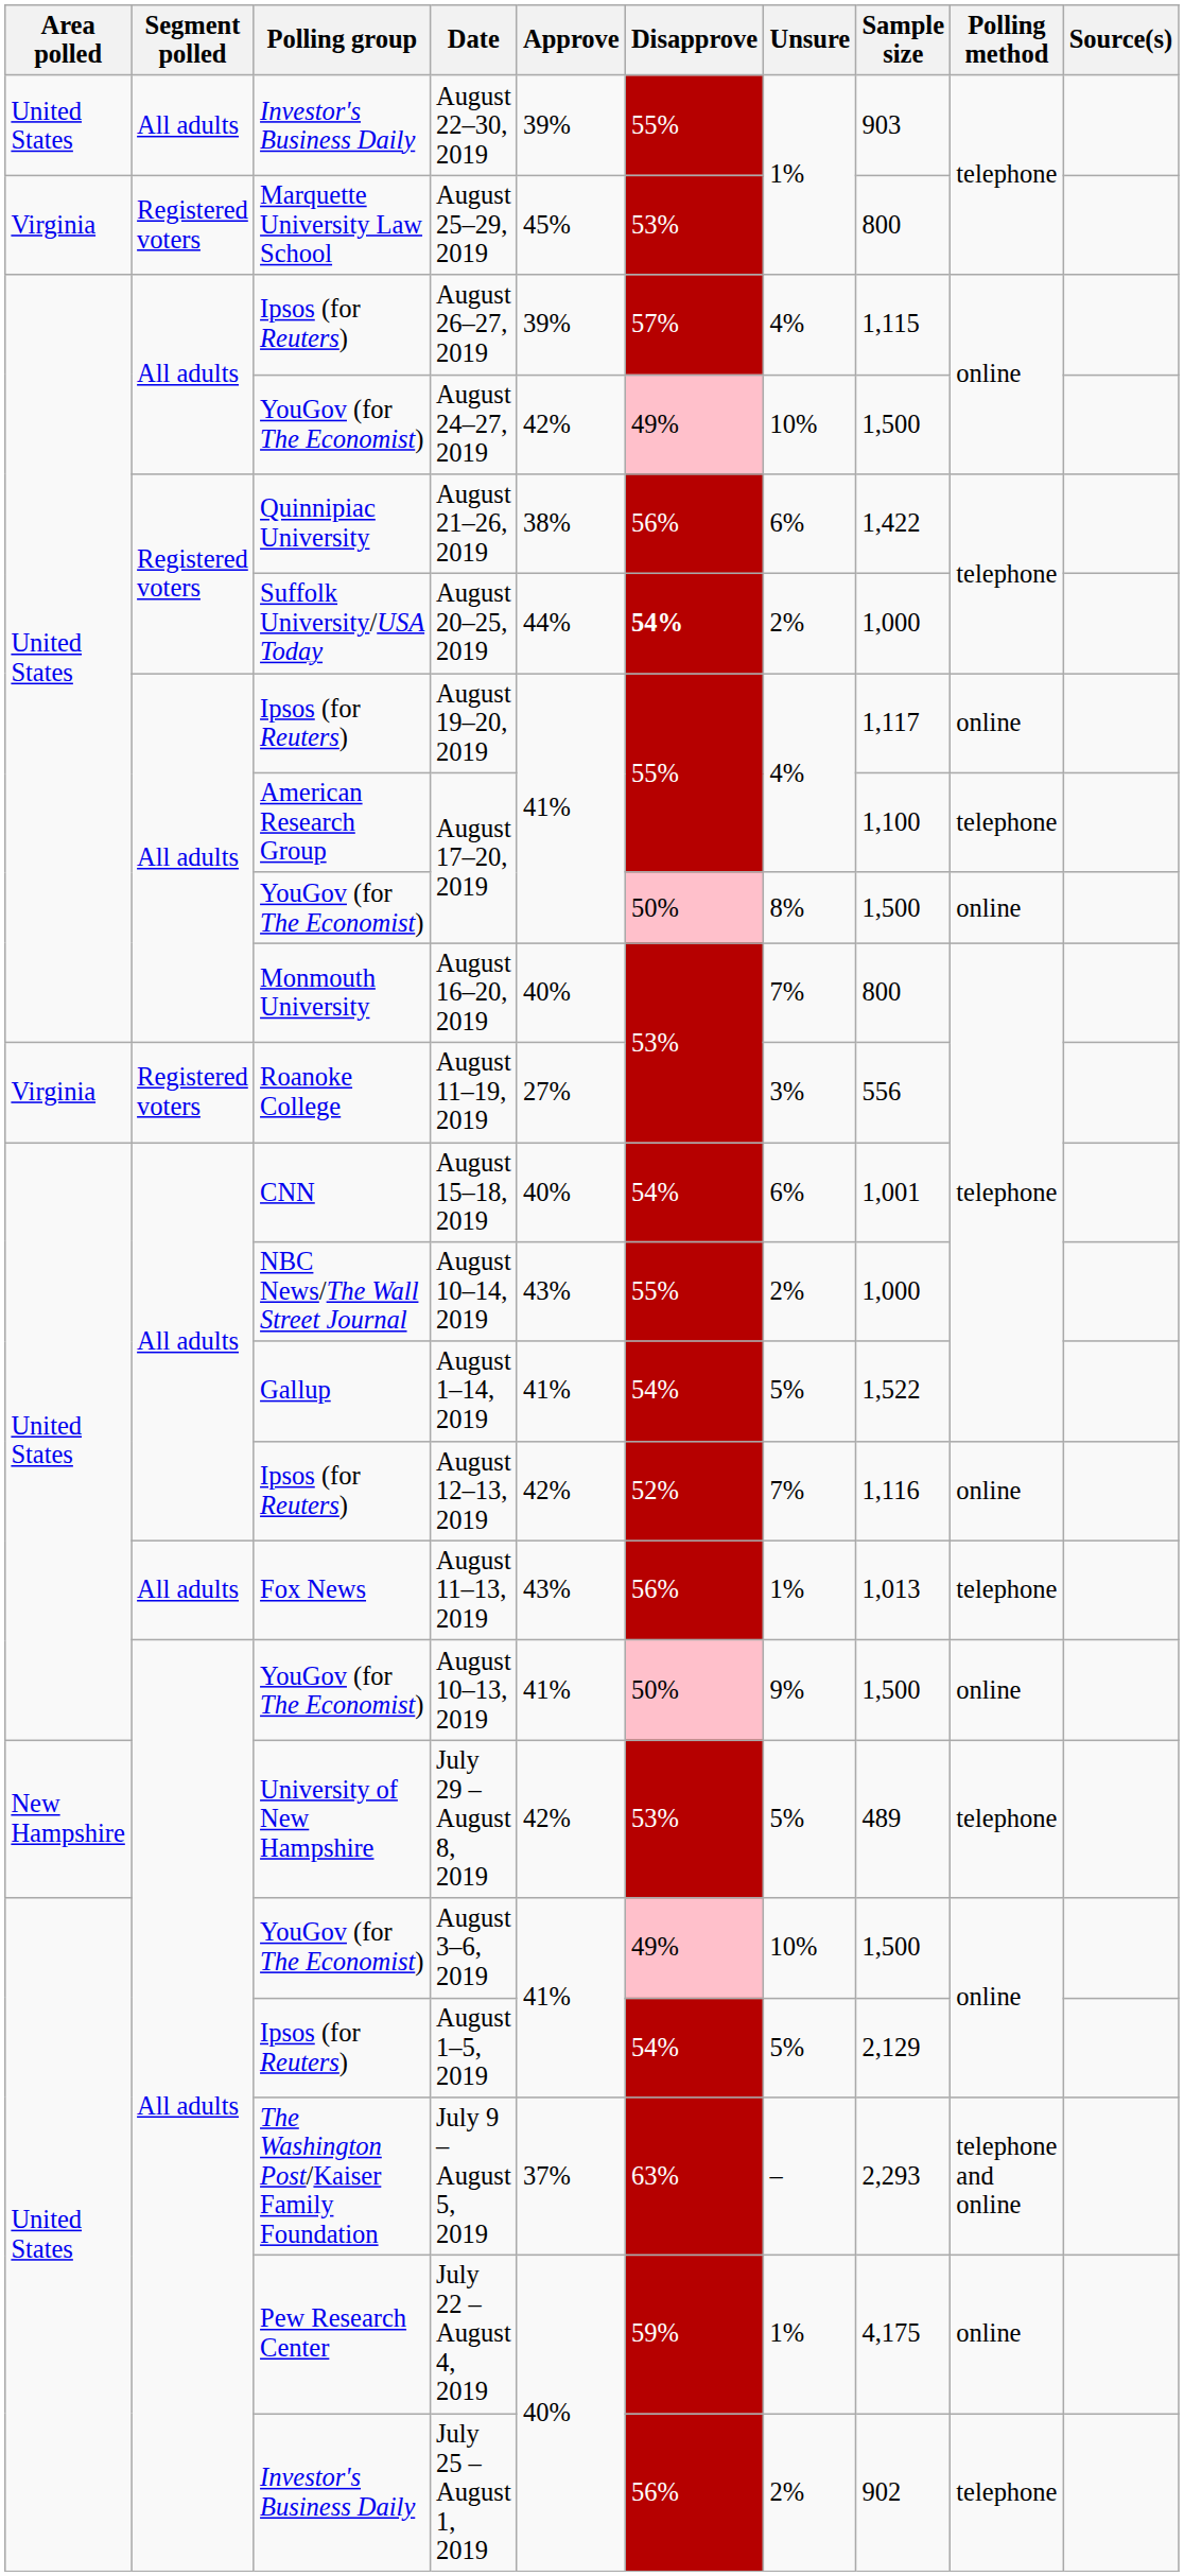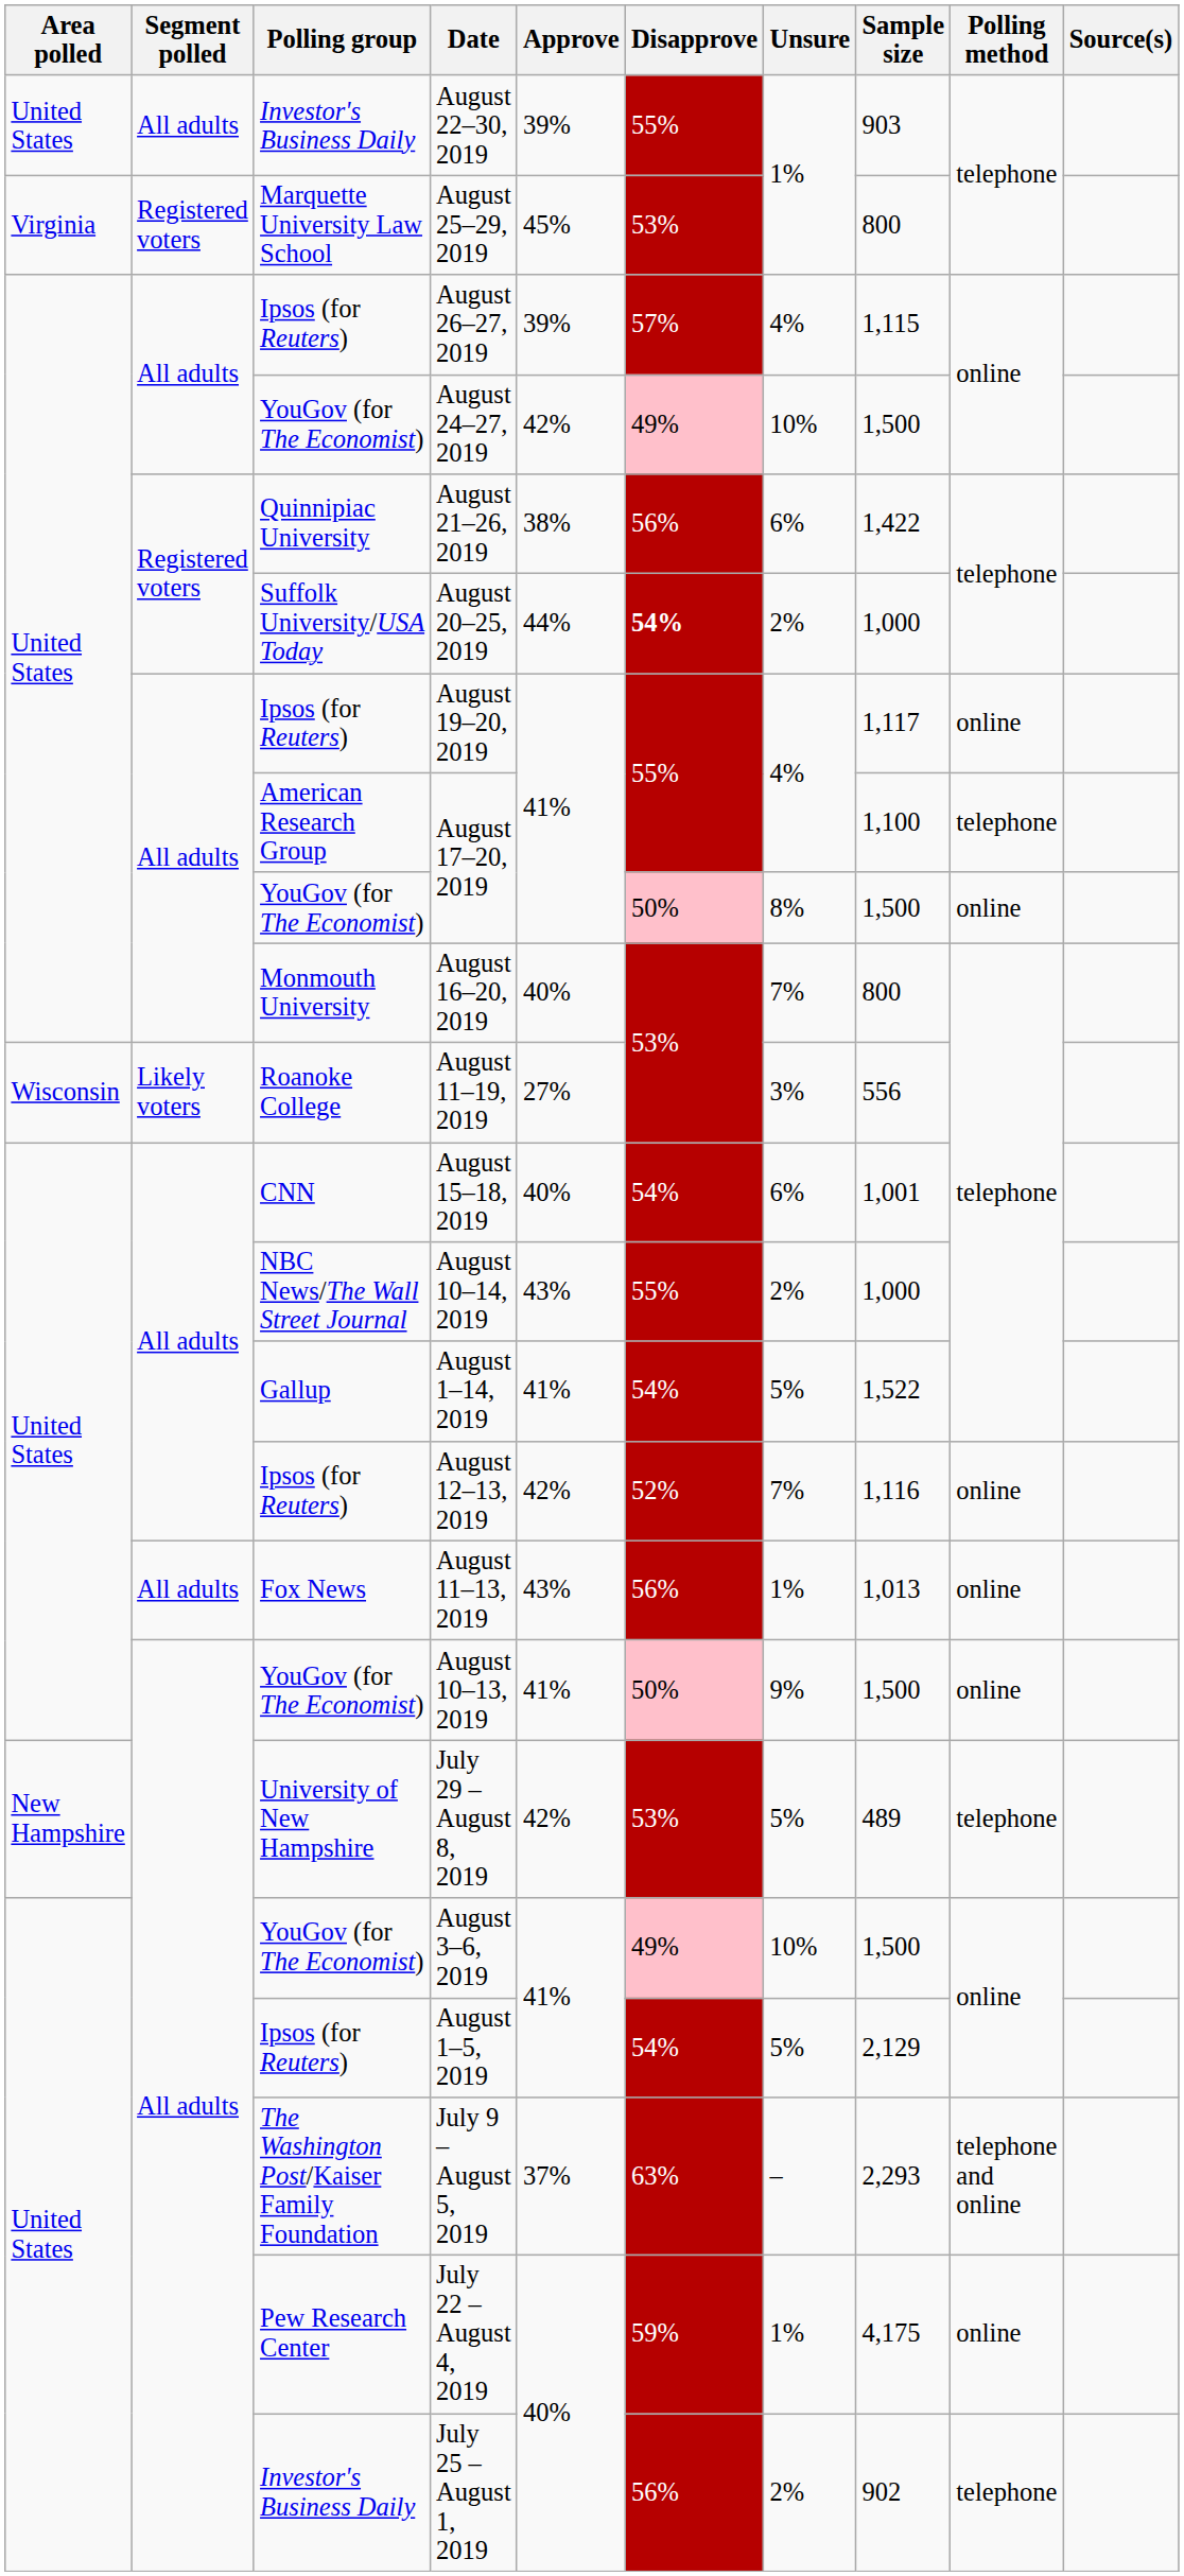August 11–19, 2019 | Area polled: Virginia -> Wisconsin
August 11–19, 2019 | Segment polled: Registered voters -> Likely voters
August 11–13, 2019 | Polling method: telephone -> online
